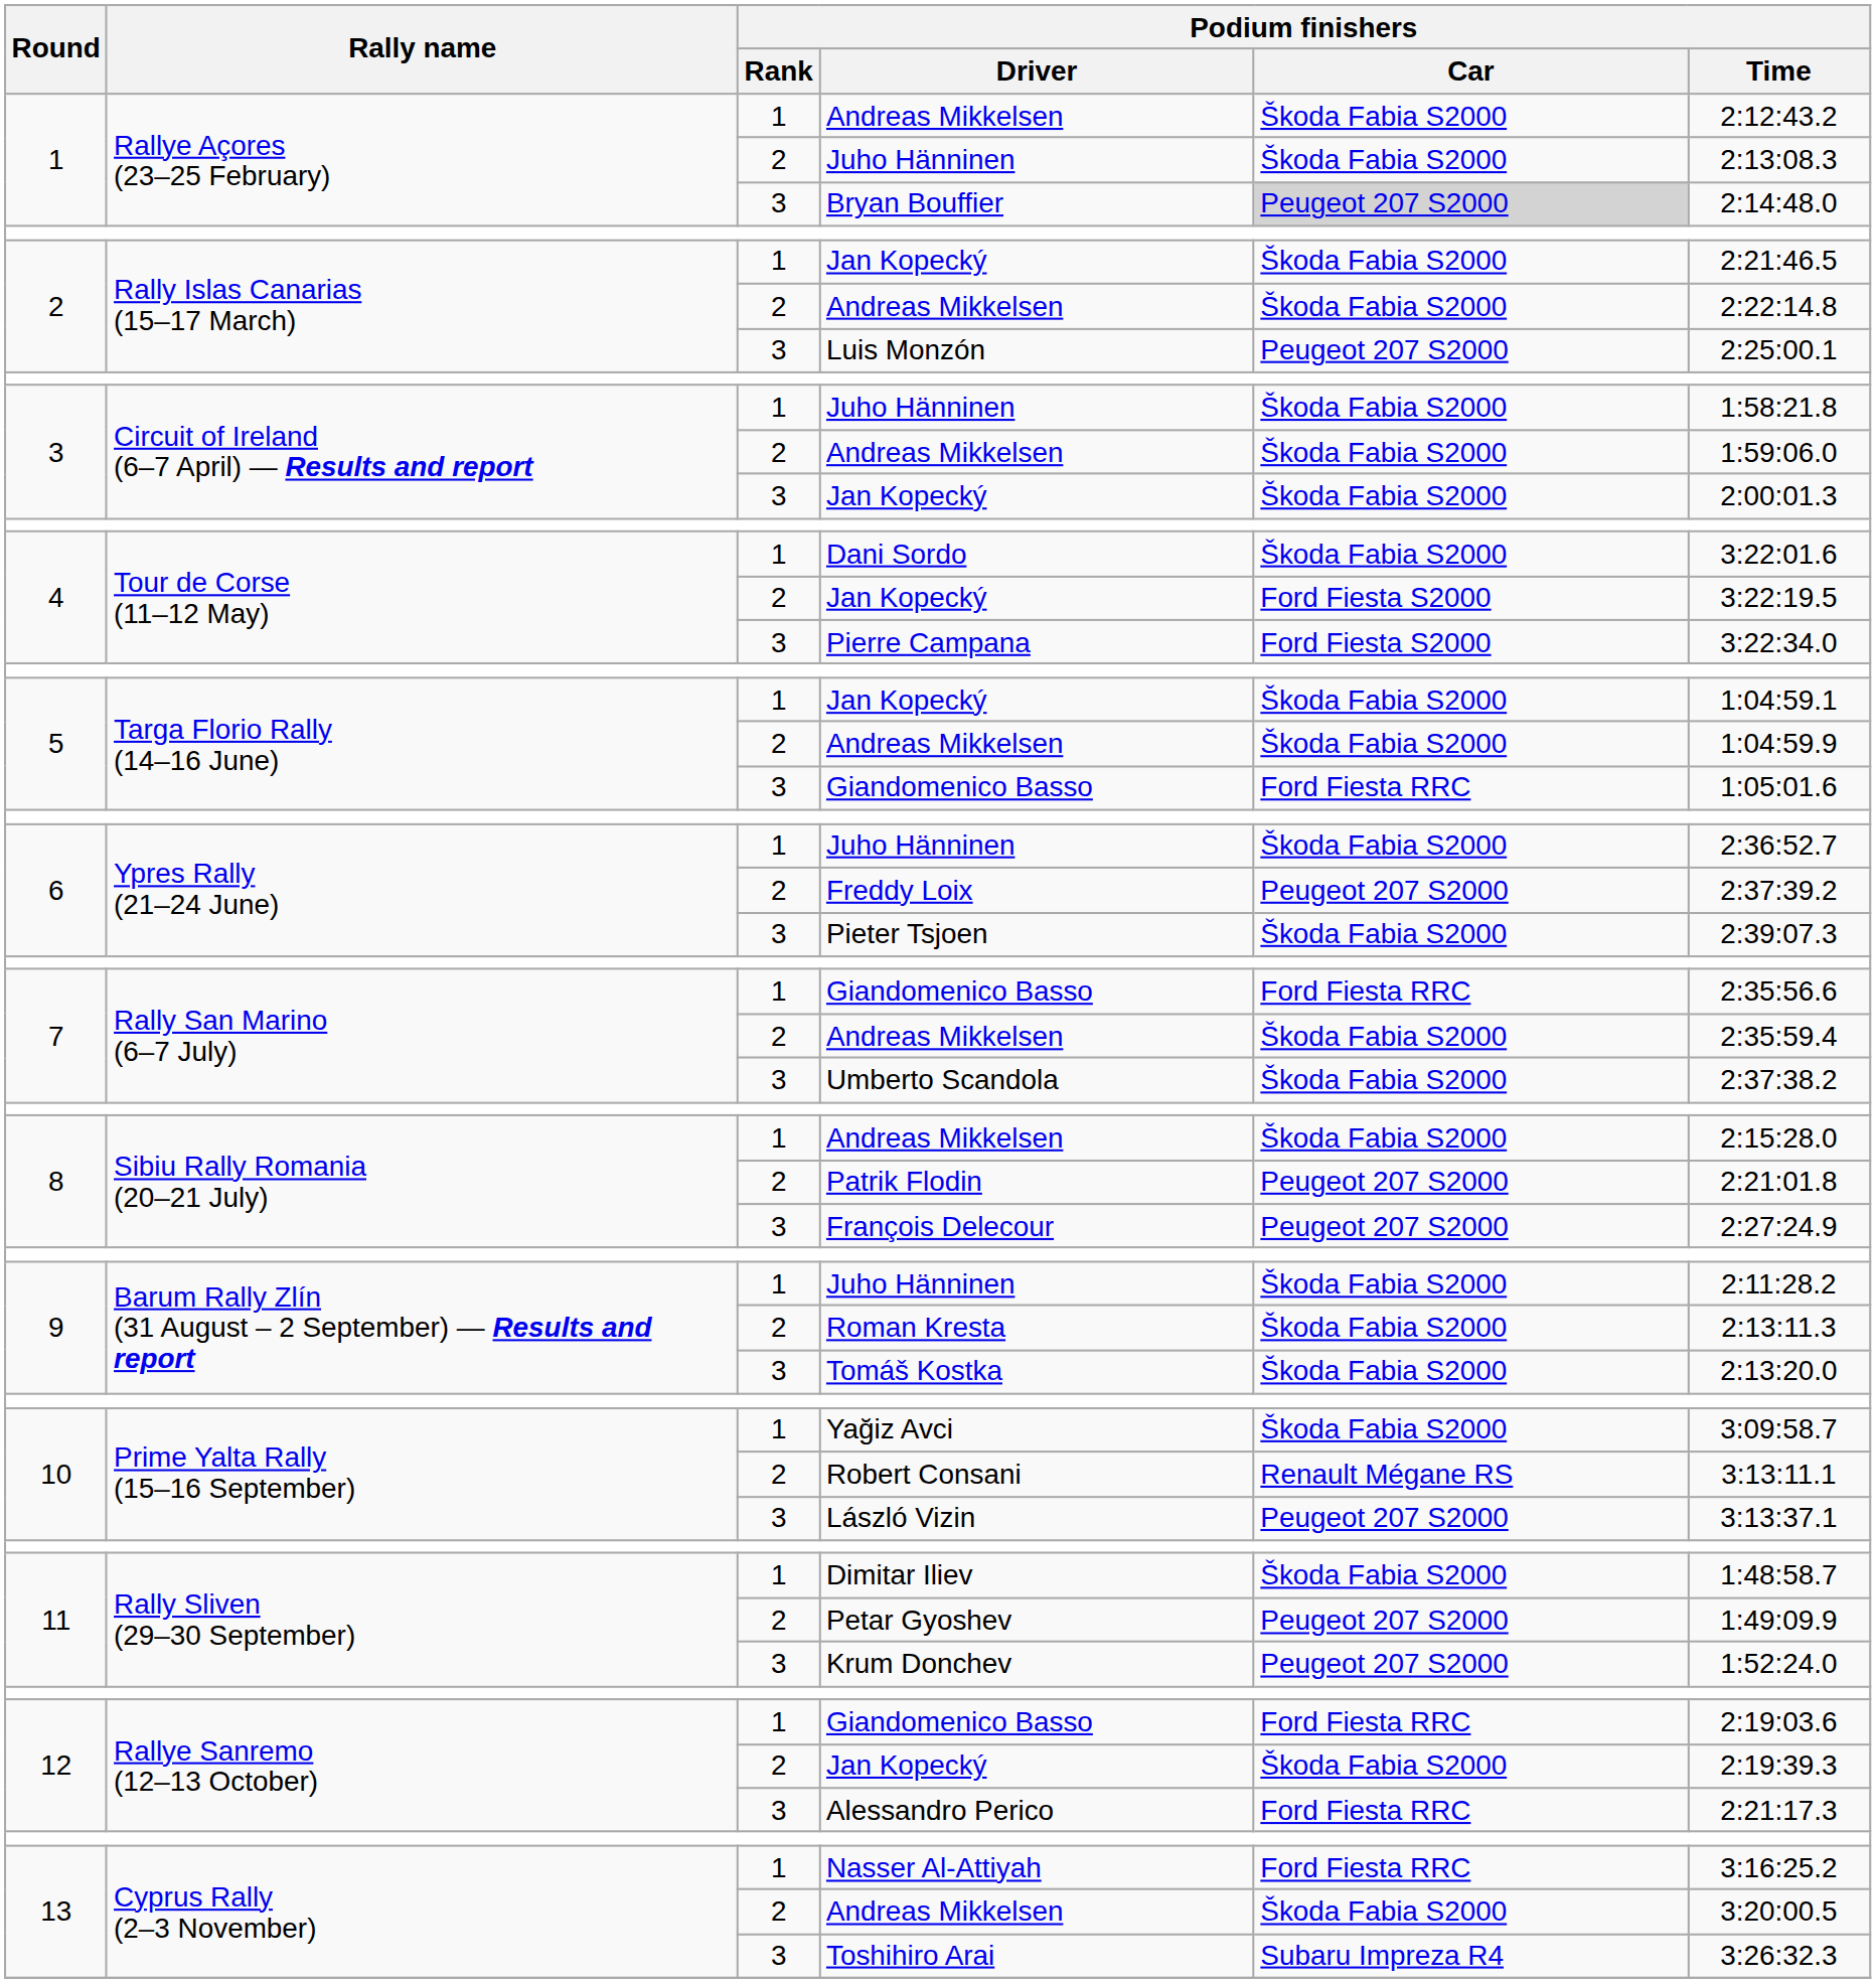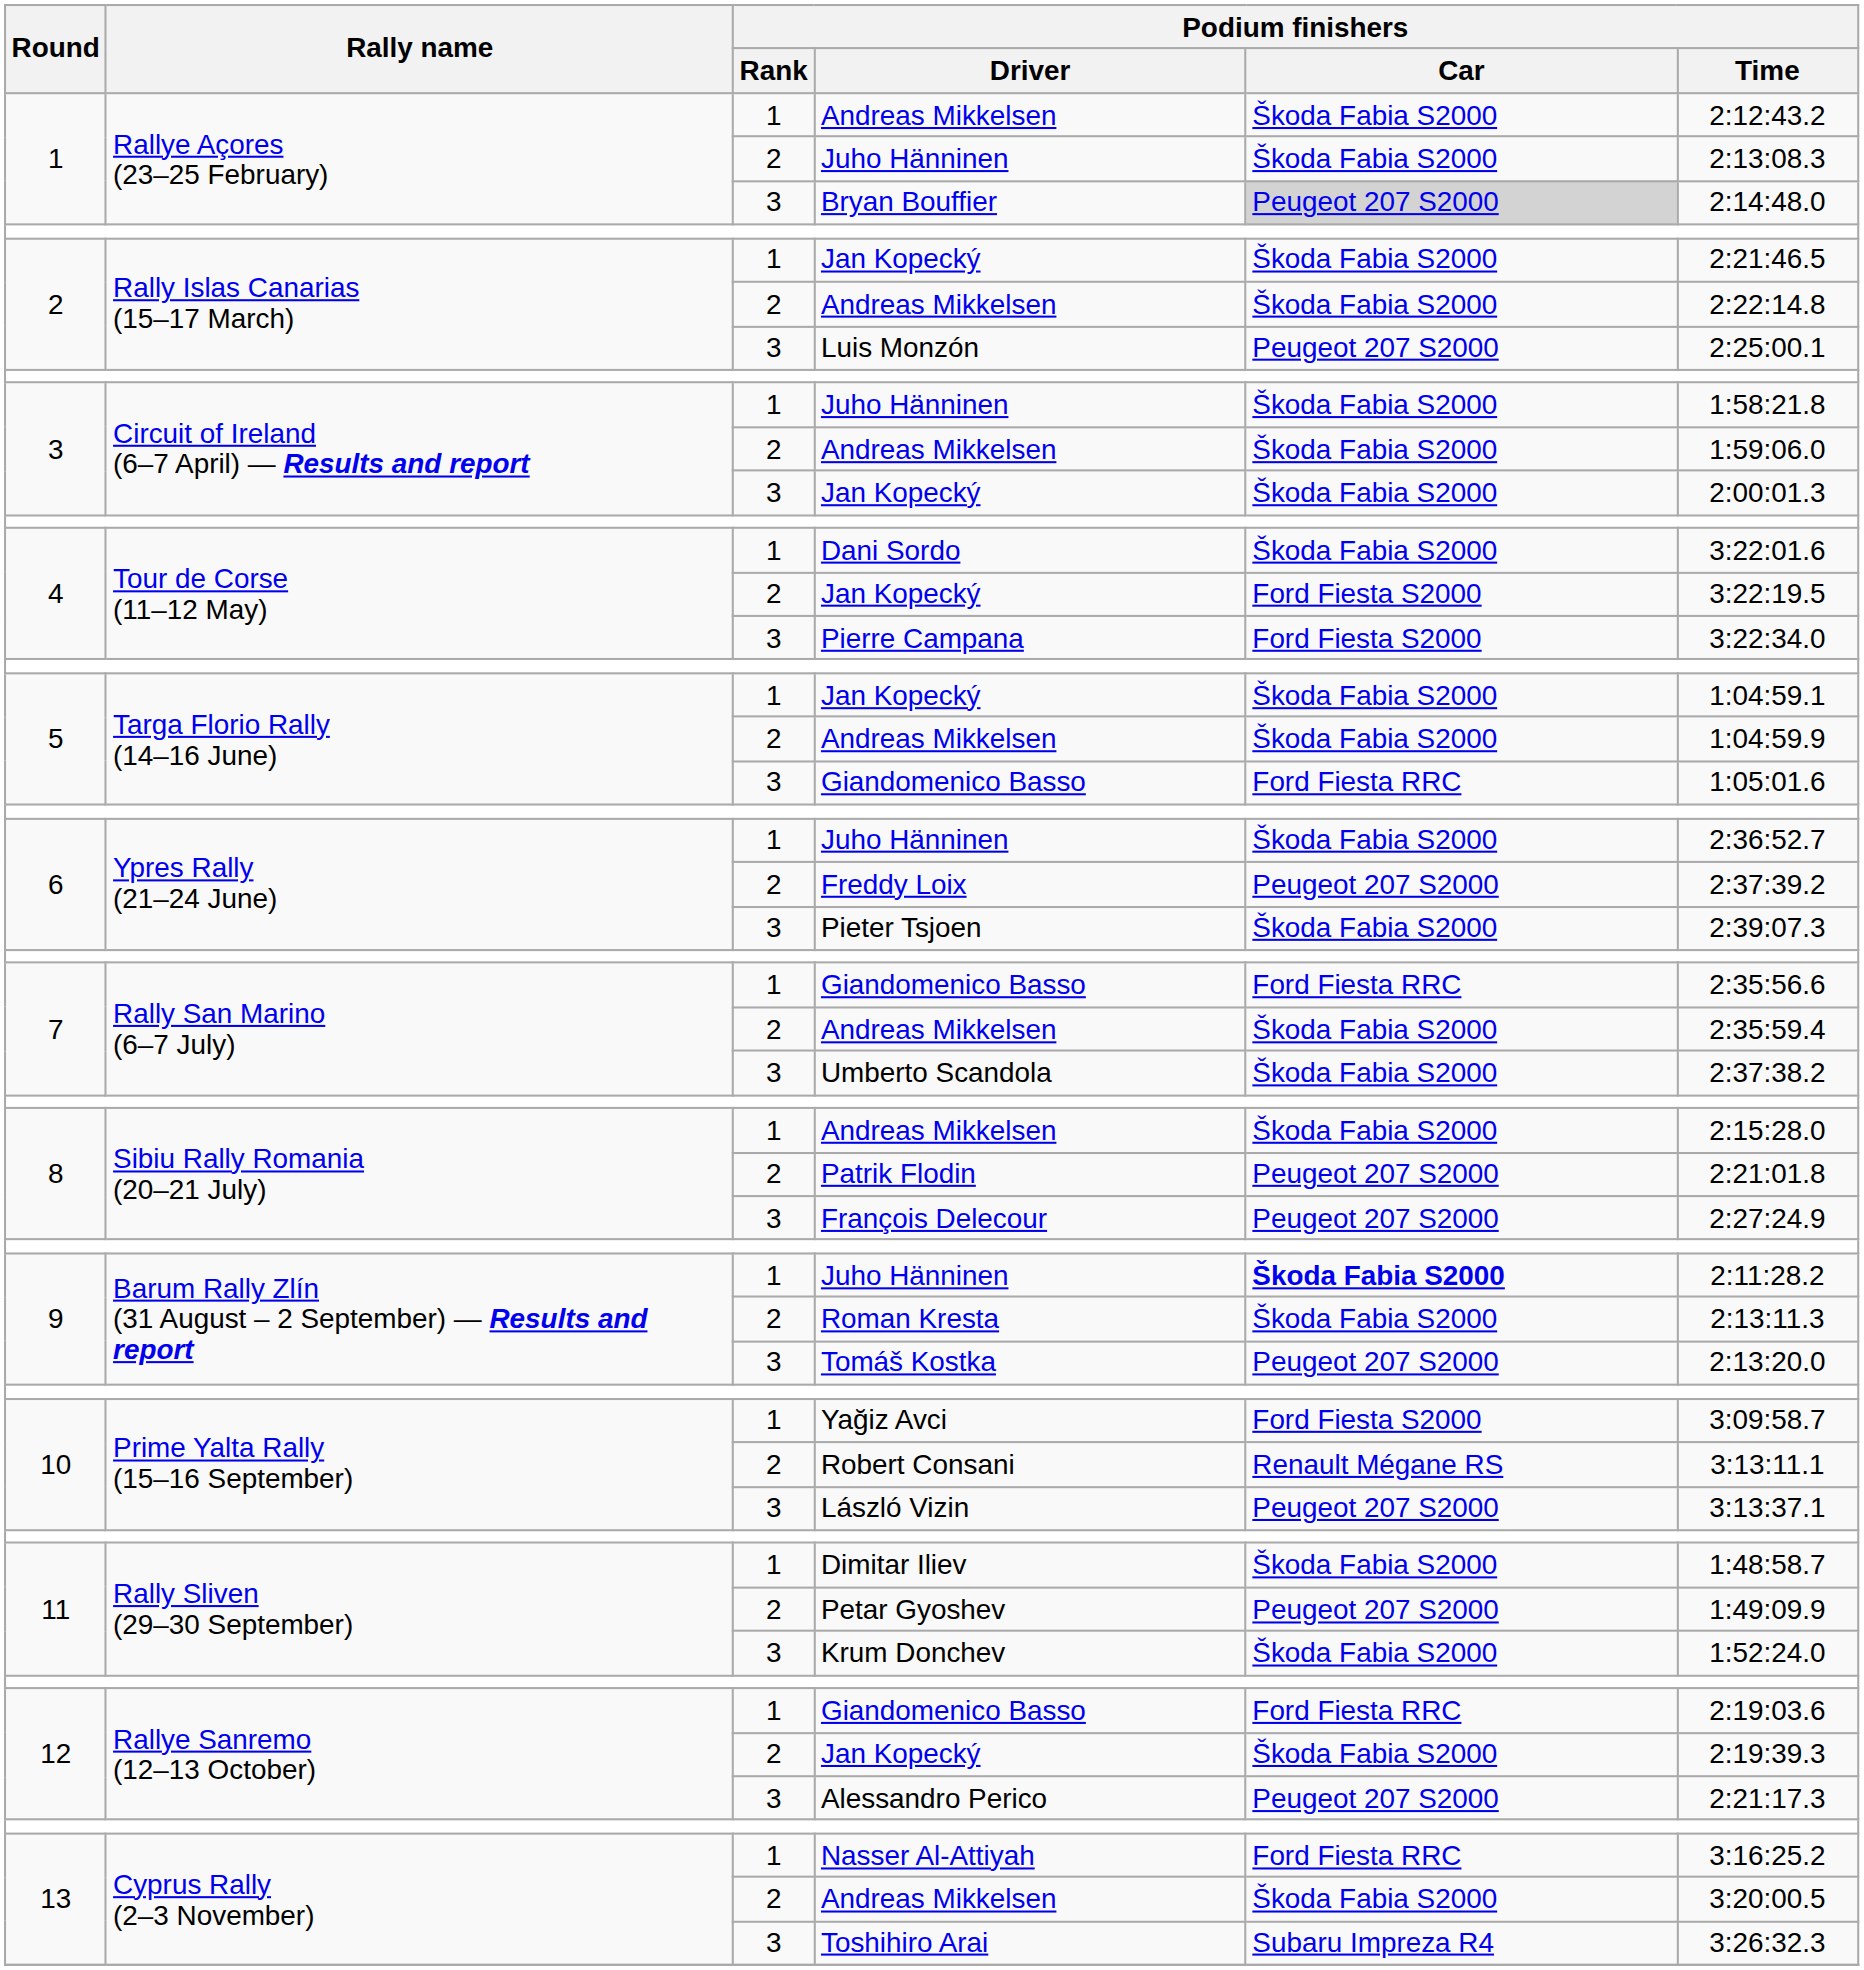9 / Juho Hänninen | Podium finishers / Car: normal -> bold
Tomáš Kostka | Podium finishers / Car: Škoda Fabia S2000 -> Peugeot 207 S2000
Yağiz Avci | Podium finishers / Car: Škoda Fabia S2000 -> Ford Fiesta S2000
Krum Donchev | Podium finishers / Car: Peugeot 207 S2000 -> Škoda Fabia S2000
Alessandro Perico | Podium finishers / Car: Ford Fiesta RRC -> Peugeot 207 S2000
